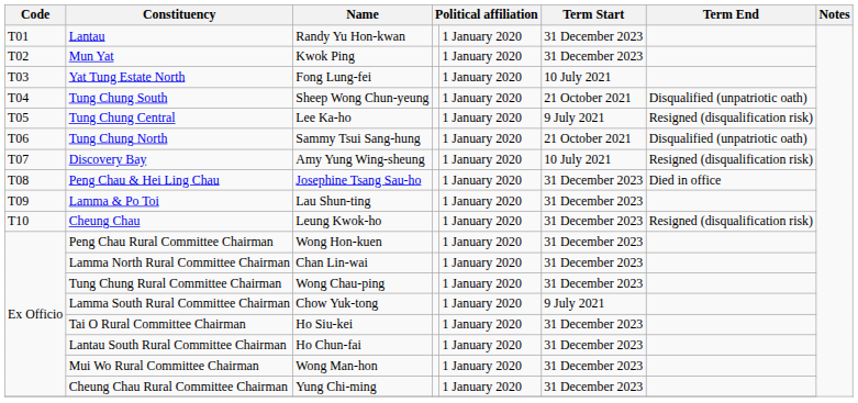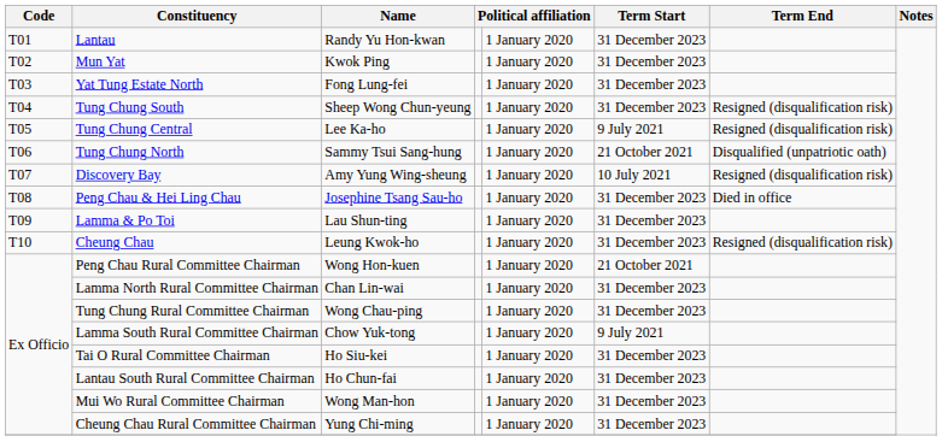Yat Tung Estate North | Term Start: 10 July 2021 -> 31 December 2023
Tung Chung South | Term Start: 21 October 2021 -> 31 December 2023
Tung Chung South | Term End: Disqualified (unpatriotic oath) -> Resigned (disqualification risk)
Peng Chau Rural Committee Chairman | Term Start: 31 December 2023 -> 21 October 2021
